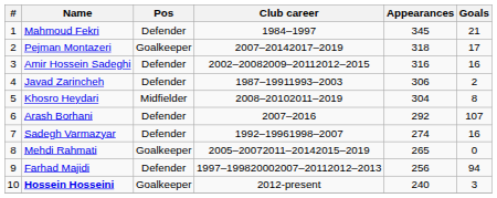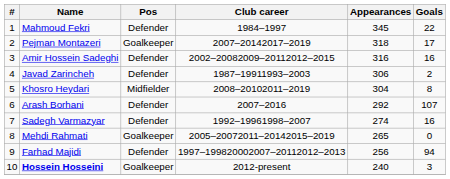Mahmoud Fekri | Goals: 21 -> 22
